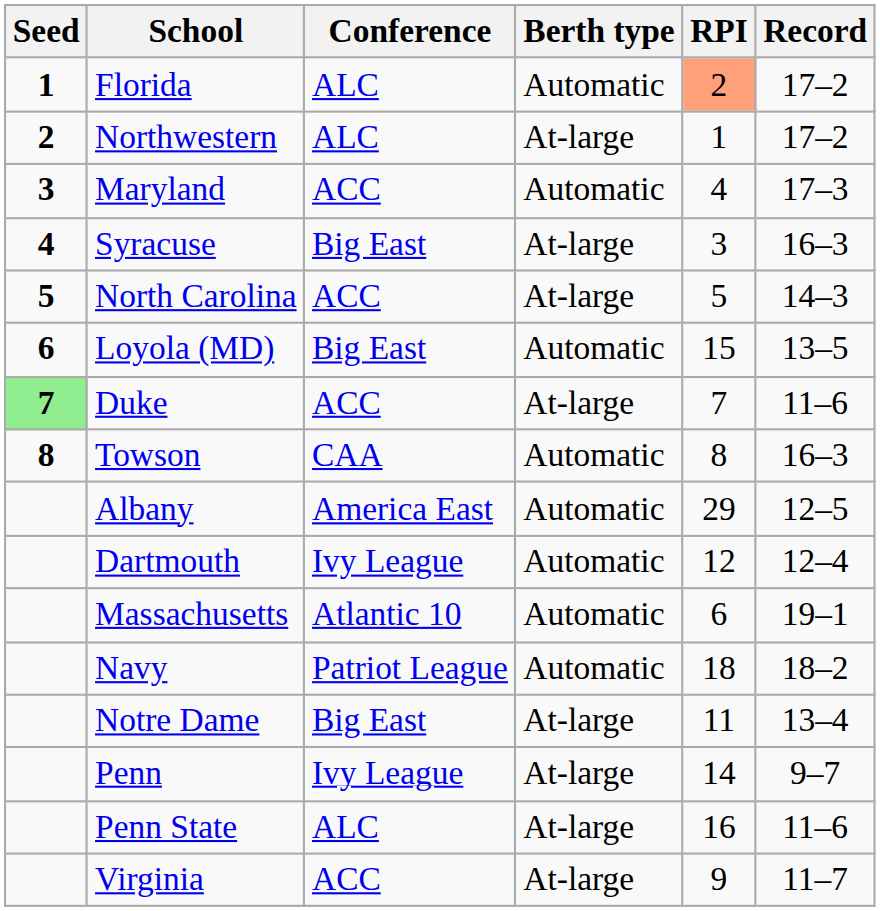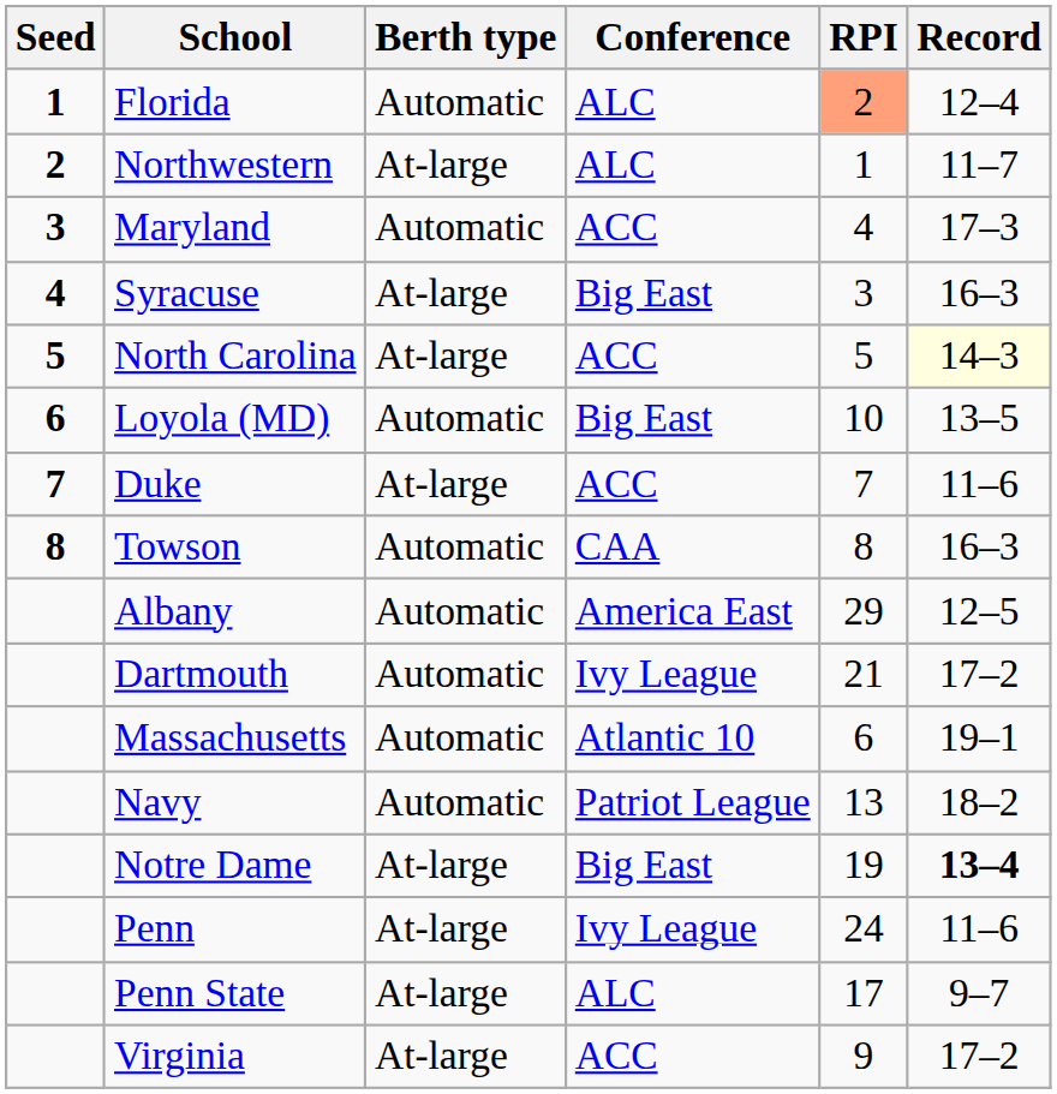columns swapped: Conference <-> Berth type
Florida | Record: 17–2 -> 12–4
Northwestern | Record: 17–2 -> 11–7
North Carolina | Record: no background -> lightyellow background
Loyola (MD) | RPI: 15 -> 10
Duke | Seed: lightgreen background -> no background
Dartmouth | RPI: 12 -> 21
Dartmouth | Record: 12–4 -> 17–2
Navy | RPI: 18 -> 13
Notre Dame | RPI: 11 -> 19
Notre Dame | Record: normal -> bold
Penn | RPI: 14 -> 24
Penn | Record: 9–7 -> 11–6
Penn State | RPI: 16 -> 17
Penn State | Record: 11–6 -> 9–7
Virginia | Record: 11–7 -> 17–2
